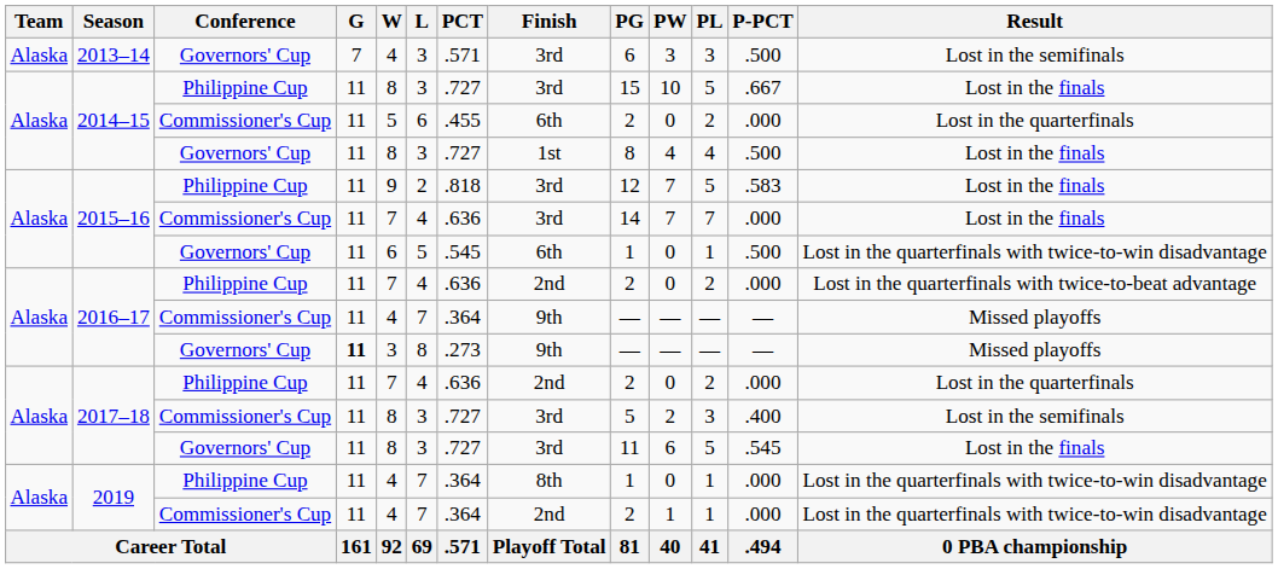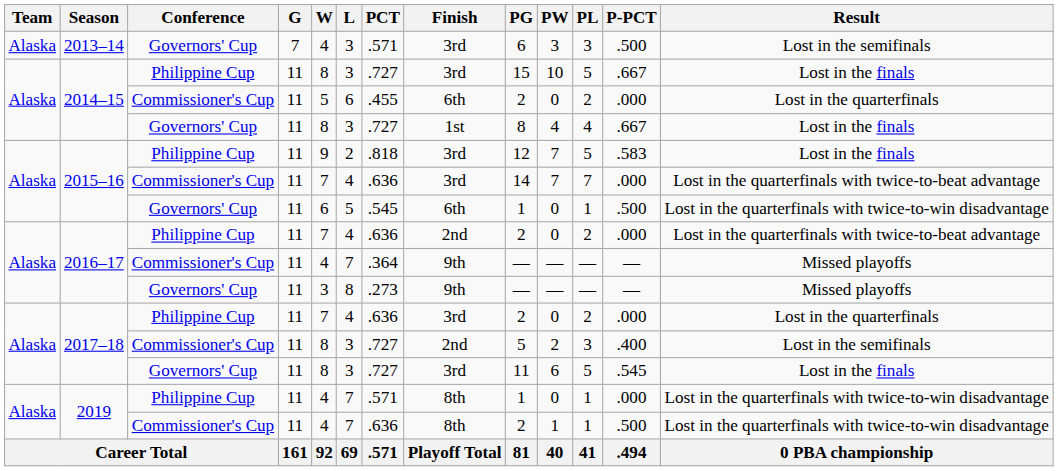2014–15 / Governors' Cup | P-PCT: .500 -> .667
2015–16 / Commissioner's Cup | Result: Lost in the finals -> Lost in the quarterfinals with twice-to-beat advantage
2016–17 / Governors' Cup | G: bold -> normal
2017–18 / Philippine Cup | Finish: 2nd -> 3rd
2017–18 / Commissioner's Cup | Finish: 3rd -> 2nd
2019 / Philippine Cup | PCT: .364 -> .571
2019 / Commissioner's Cup | PCT: .364 -> .636
2019 / Commissioner's Cup | Finish: 2nd -> 8th
2019 / Commissioner's Cup | P-PCT: .000 -> .500
